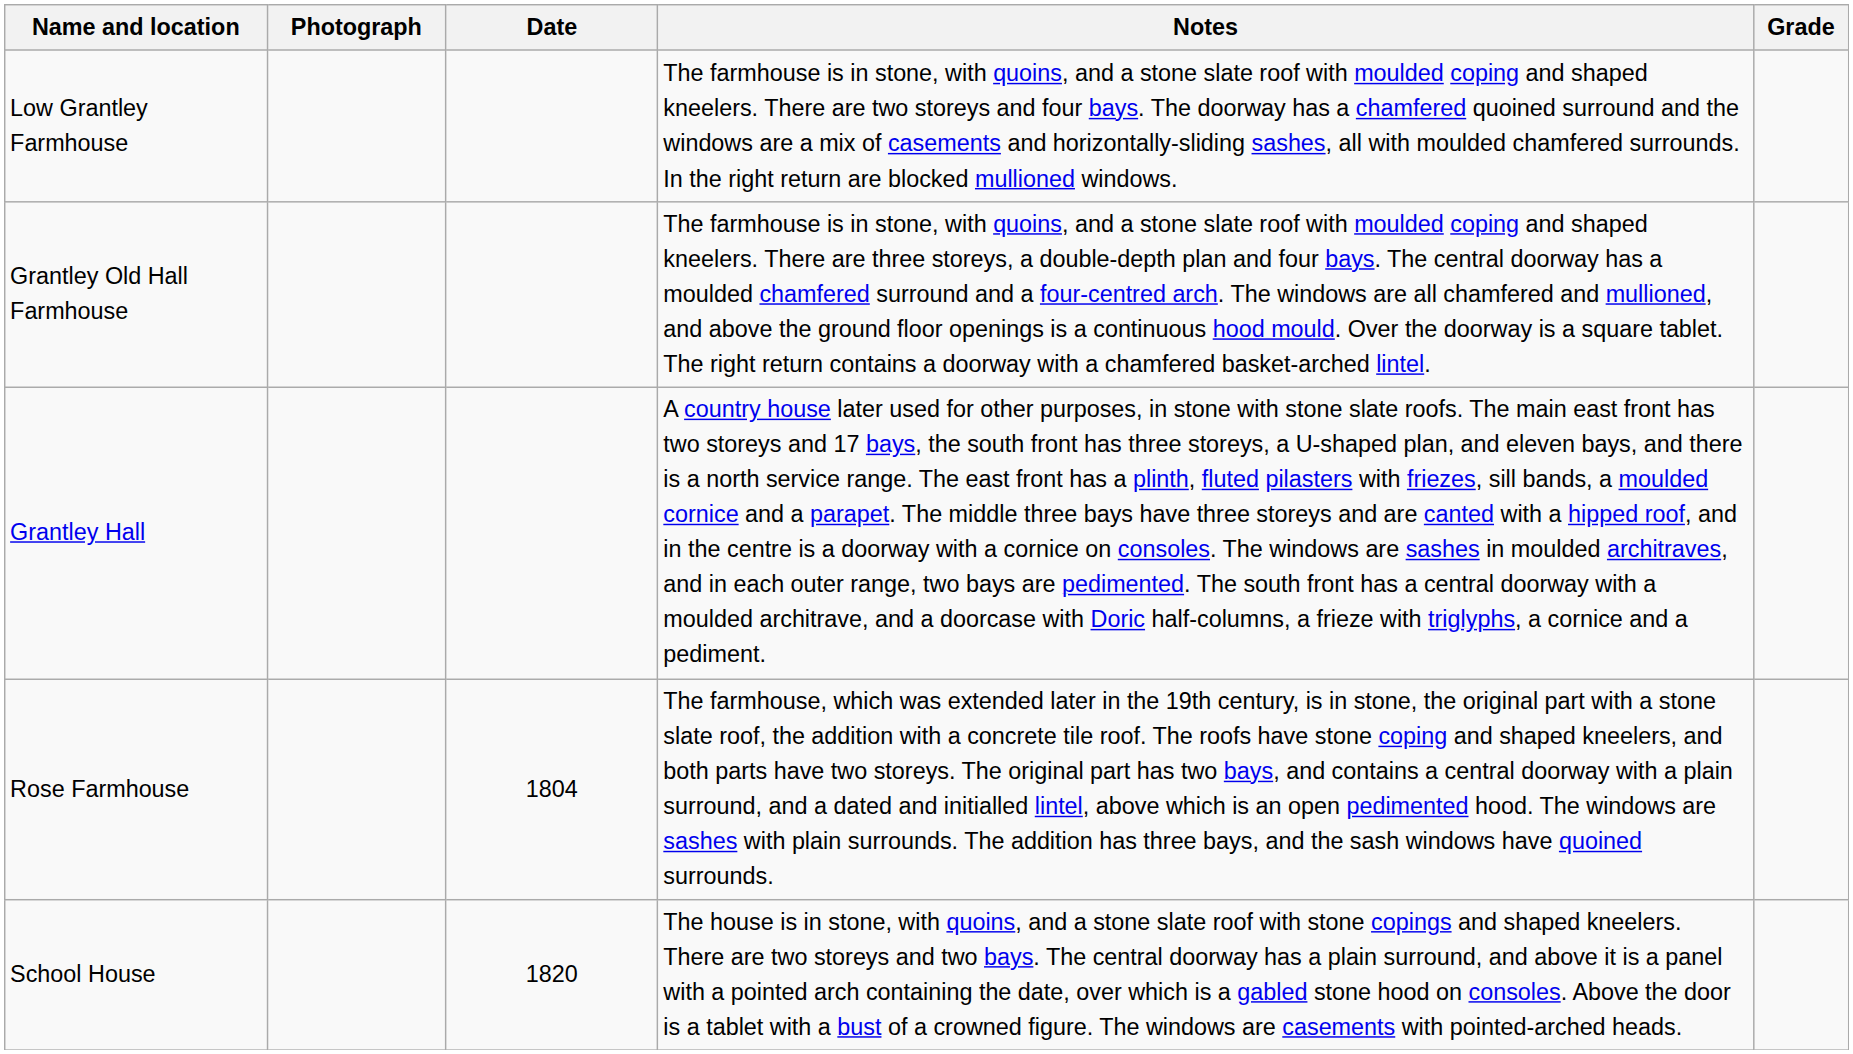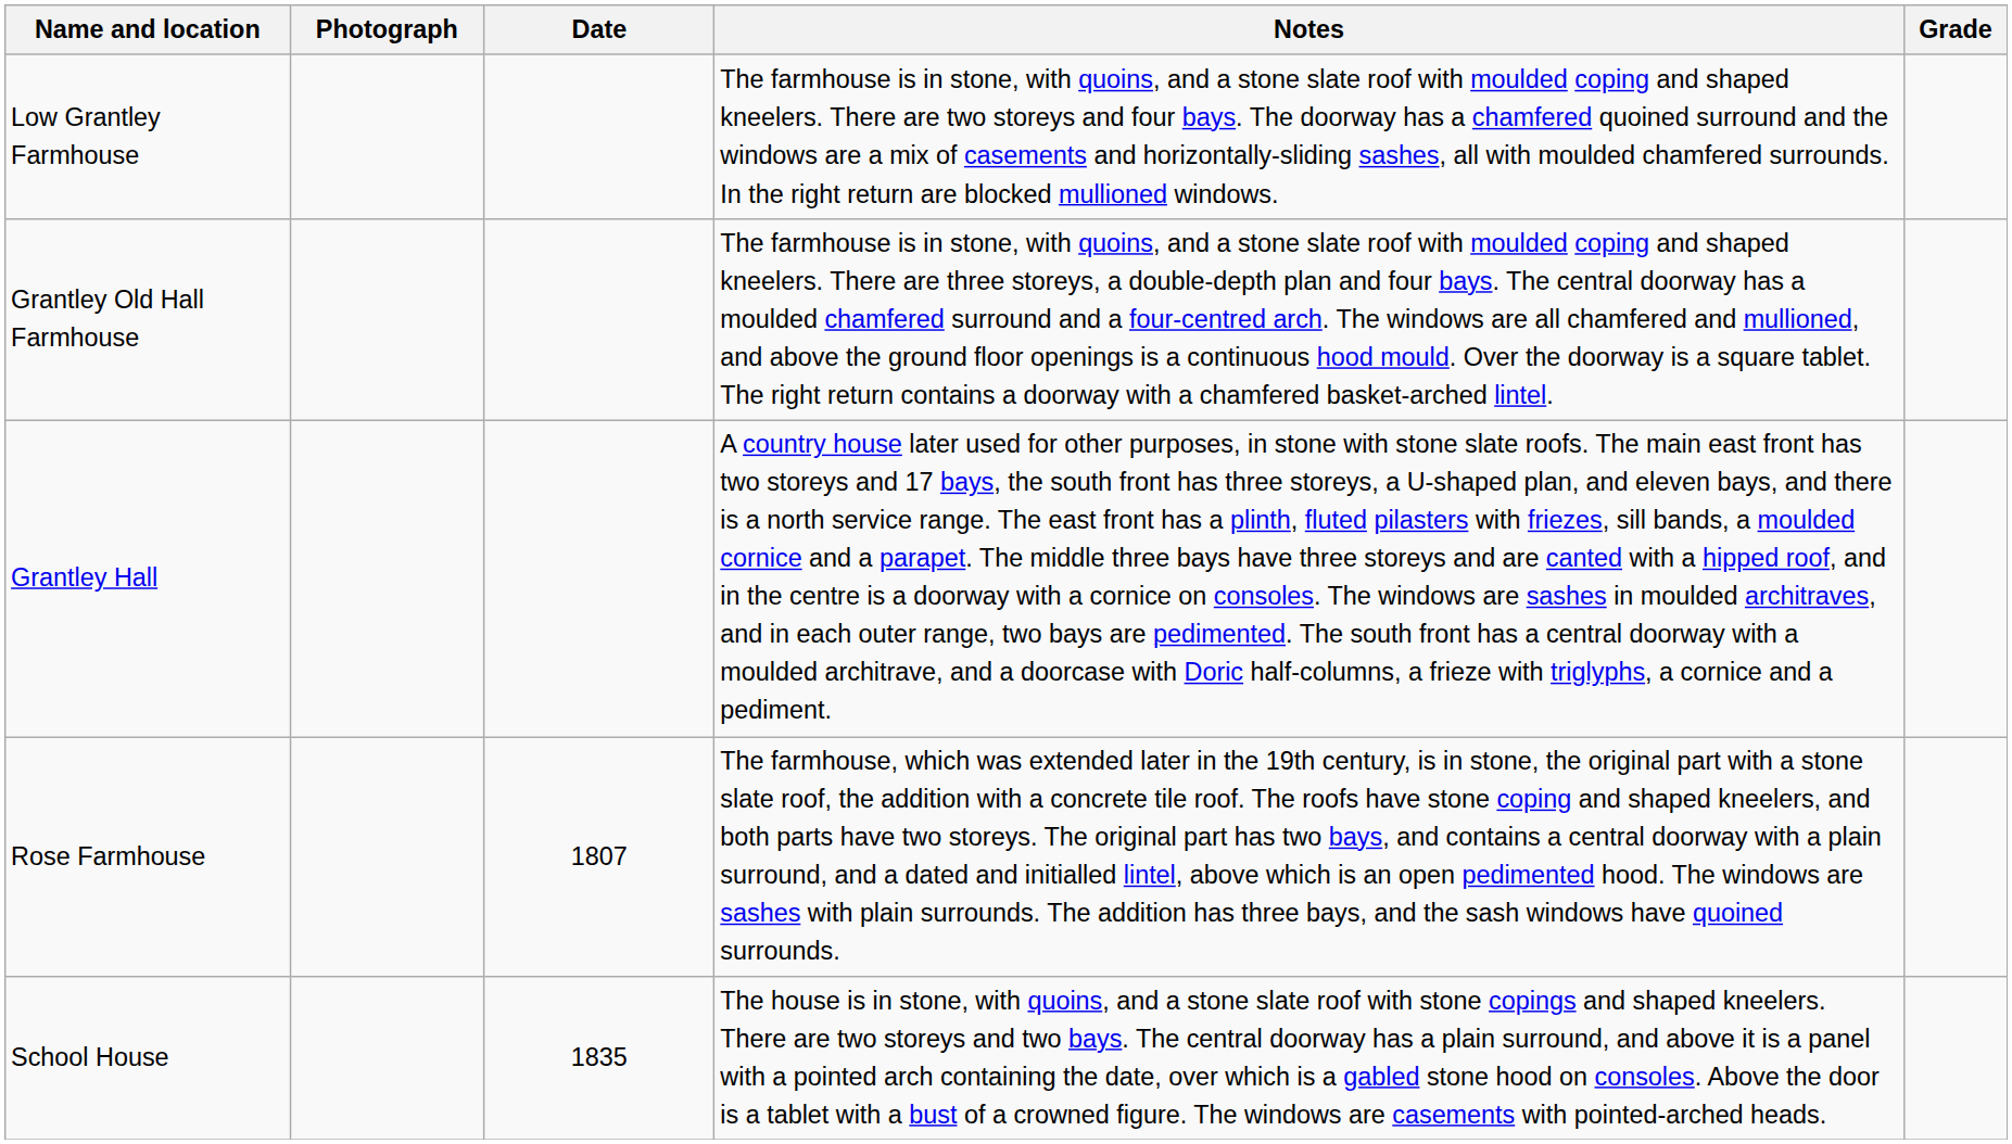Rose Farmhouse | Date: 1804 -> 1807
School House | Date: 1820 -> 1835
